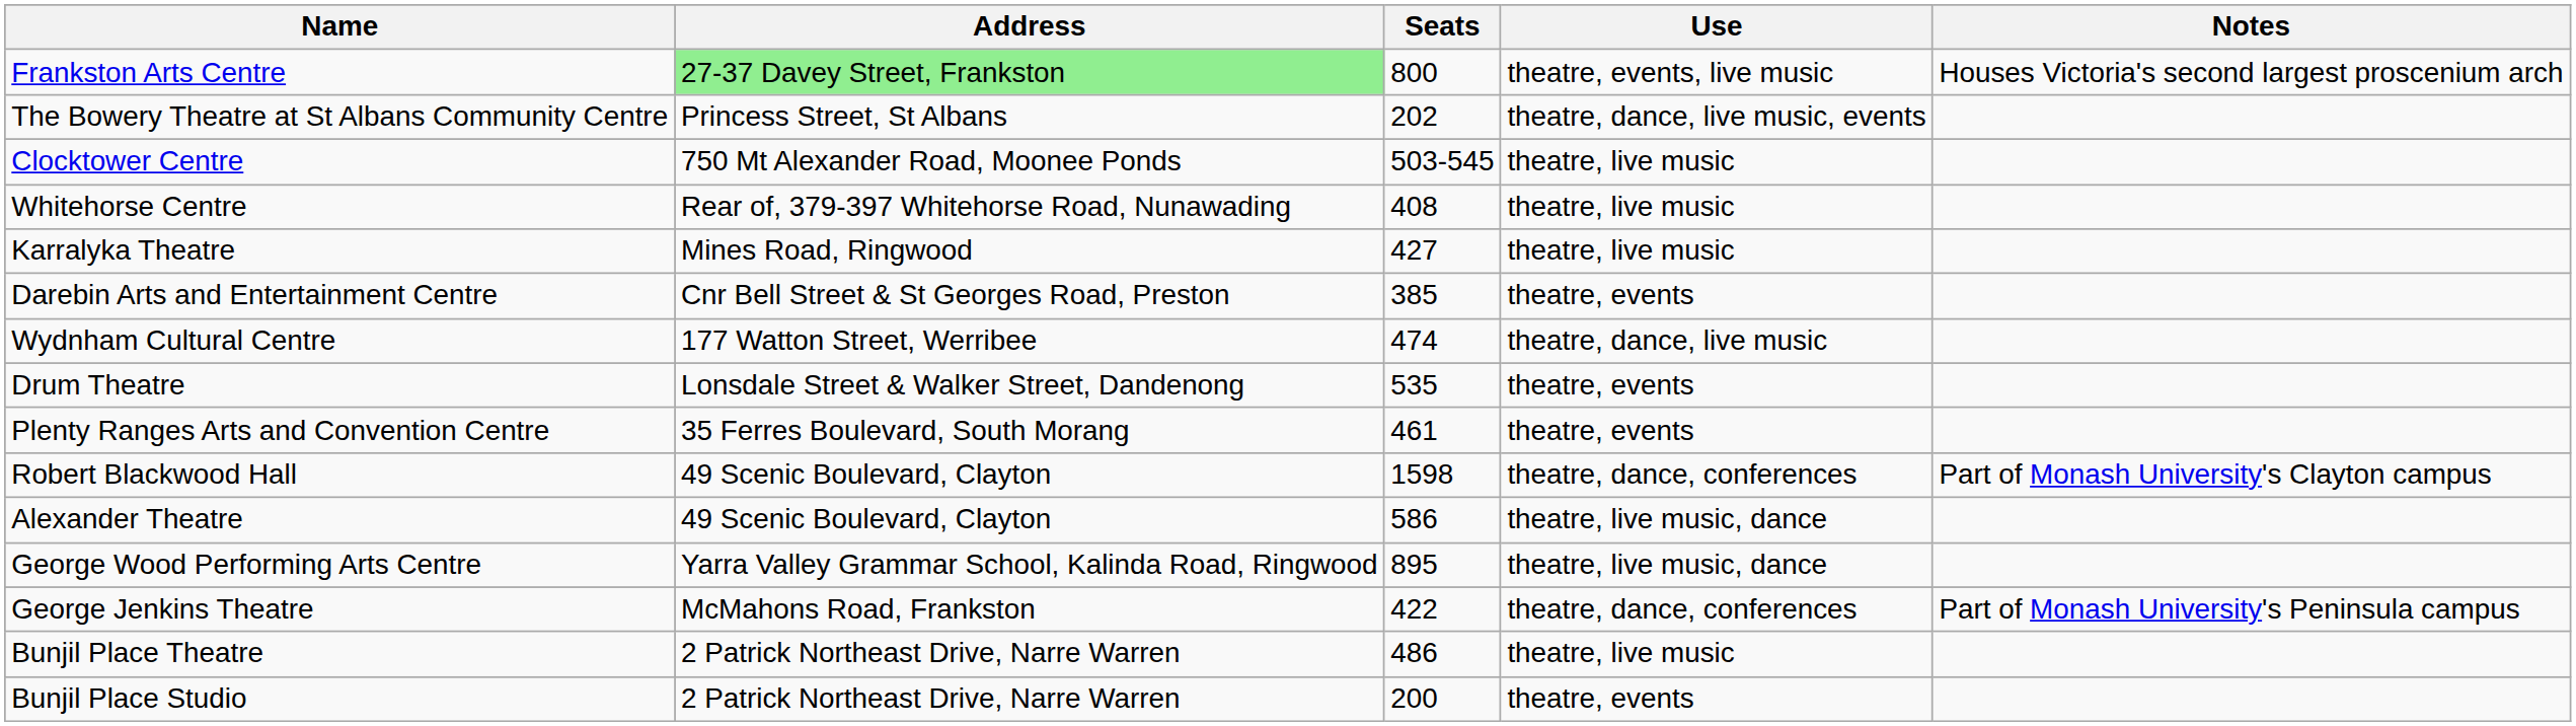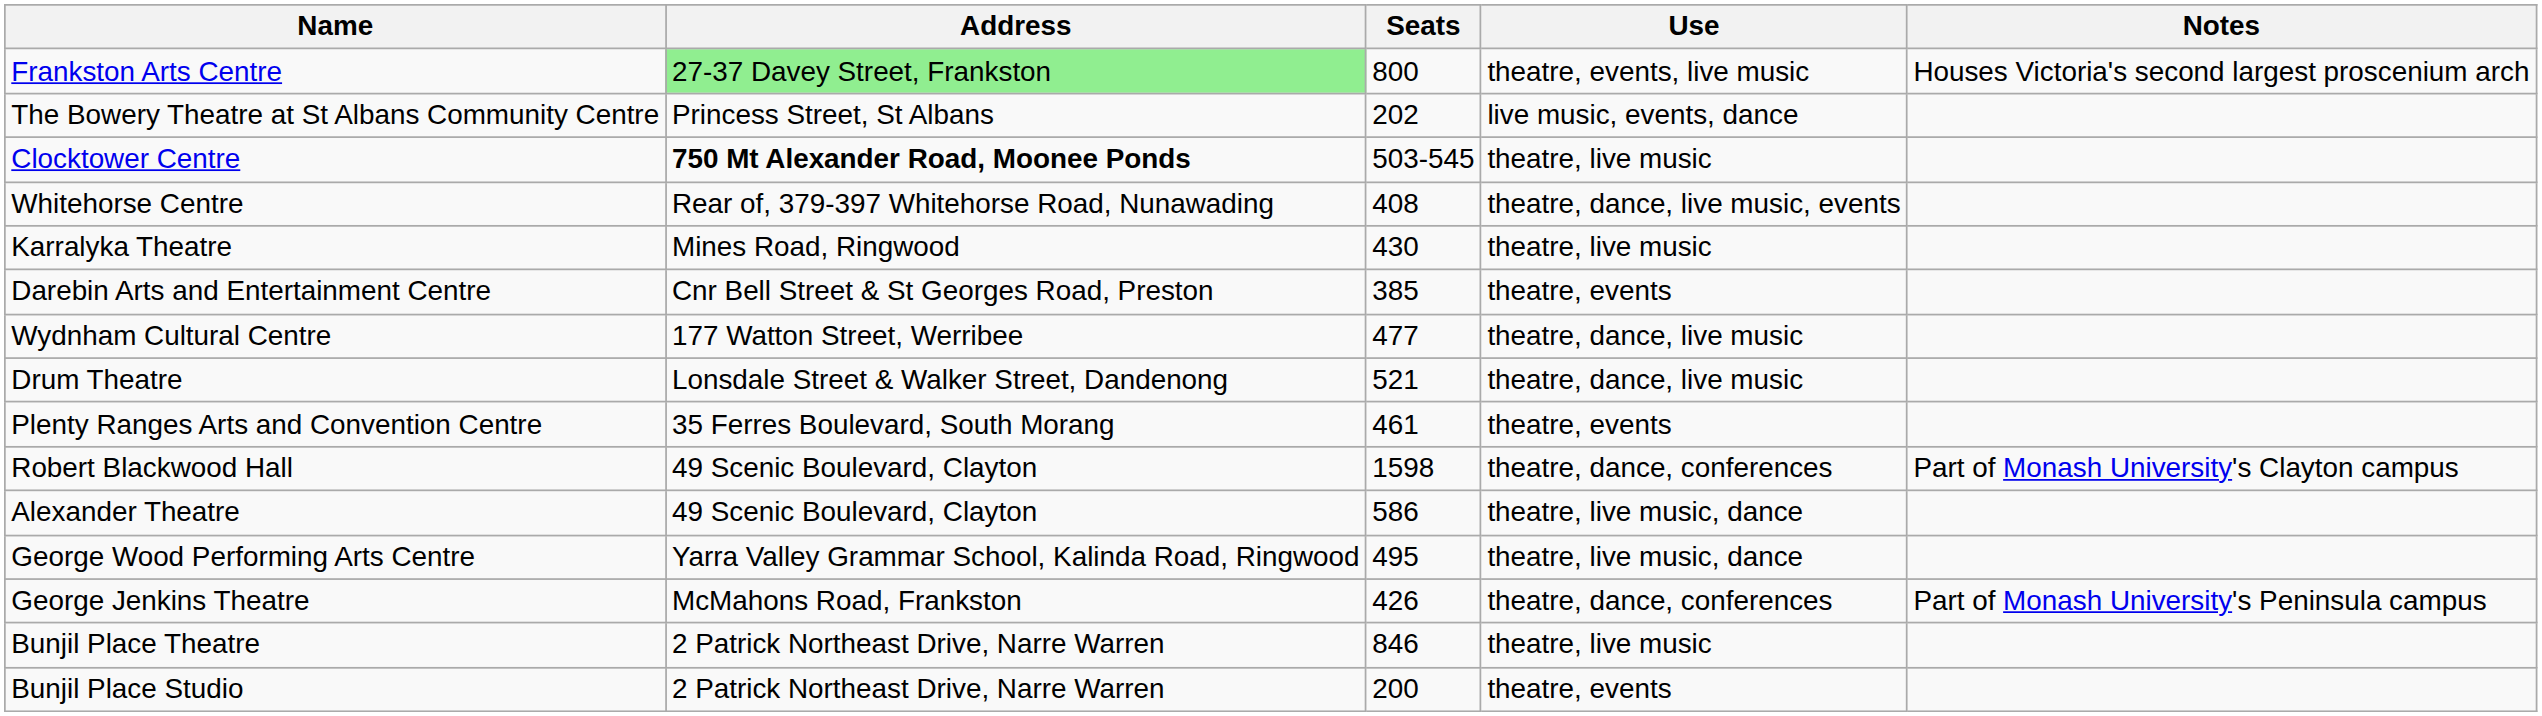The Bowery Theatre at St Albans Community Centre | Use: theatre, dance, live music, events -> live music, events, dance
Clocktower Centre | Address: normal -> bold
Whitehorse Centre | Use: theatre, live music -> theatre, dance, live music, events
Karralyka Theatre | Seats: 427 -> 430
Wydnham Cultural Centre | Seats: 474 -> 477
Drum Theatre | Seats: 535 -> 521
Drum Theatre | Use: theatre, events -> theatre, dance, live music
George Wood Performing Arts Centre | Seats: 895 -> 495
George Jenkins Theatre | Seats: 422 -> 426
Bunjil Place Theatre | Seats: 486 -> 846
